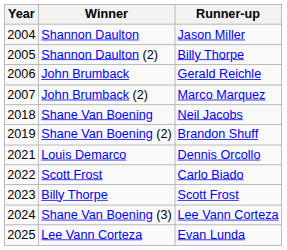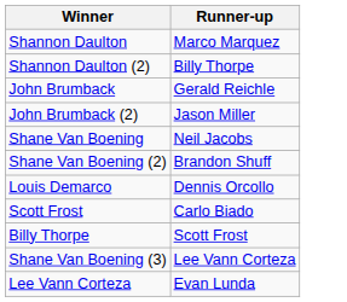- column: Year | 2004 | 2005 | 2006 | 2007 | 2018 | 2019 | 2021 | 2022 | 2023 | 2024 | 2025
Shannon Daulton | Runner-up: Jason Miller -> Marco Marquez
John Brumback (2) | Runner-up: Marco Marquez -> Jason Miller
